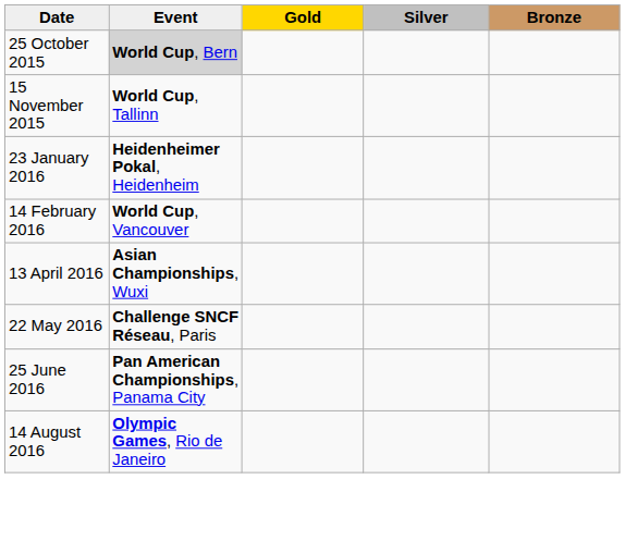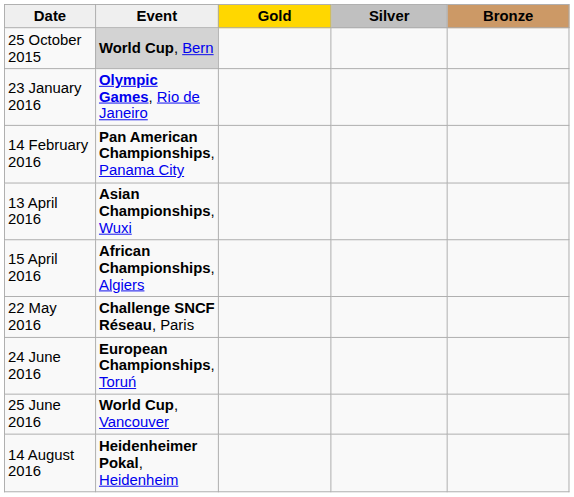- row: 15 November 2015 | World Cup, Tallinn
23 January 2016 | Event: Heidenheimer Pokal, Heidenheim -> Olympic Games, Rio de Janeiro
14 February 2016 | Event: World Cup, Vancouver -> Pan American Championships, Panama City
+ row: 15 April 2016 | African Championships, Algiers
+ row: 24 June 2016 | European Championships, Toruń
25 June 2016 | Event: Pan American Championships, Panama City -> World Cup, Vancouver
14 August 2016 | Event: Olympic Games, Rio de Janeiro -> Heidenheimer Pokal, Heidenheim
